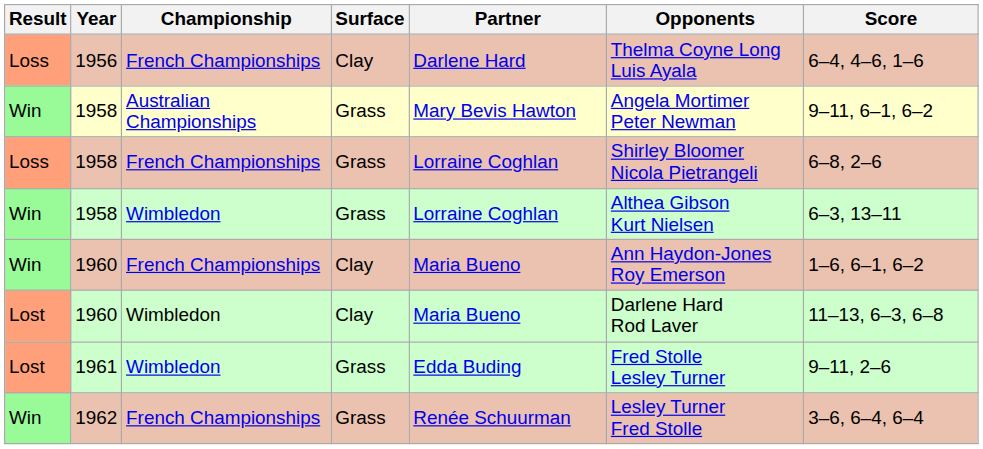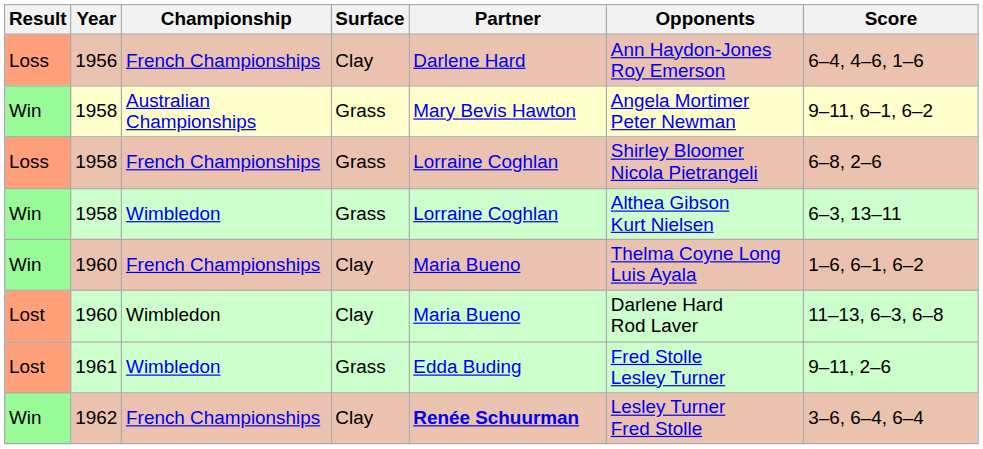1956 | Opponents: Thelma Coyne Long Luis Ayala -> Ann Haydon-Jones Roy Emerson
1960 / French Championships | Opponents: Ann Haydon-Jones Roy Emerson -> Thelma Coyne Long Luis Ayala
1962 | Surface: Grass -> Clay
1962 | Partner: normal -> bold
